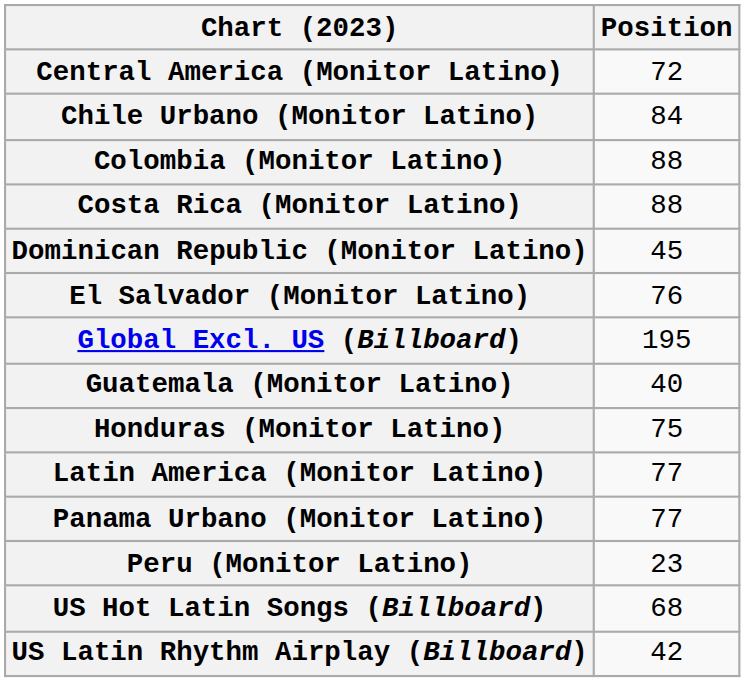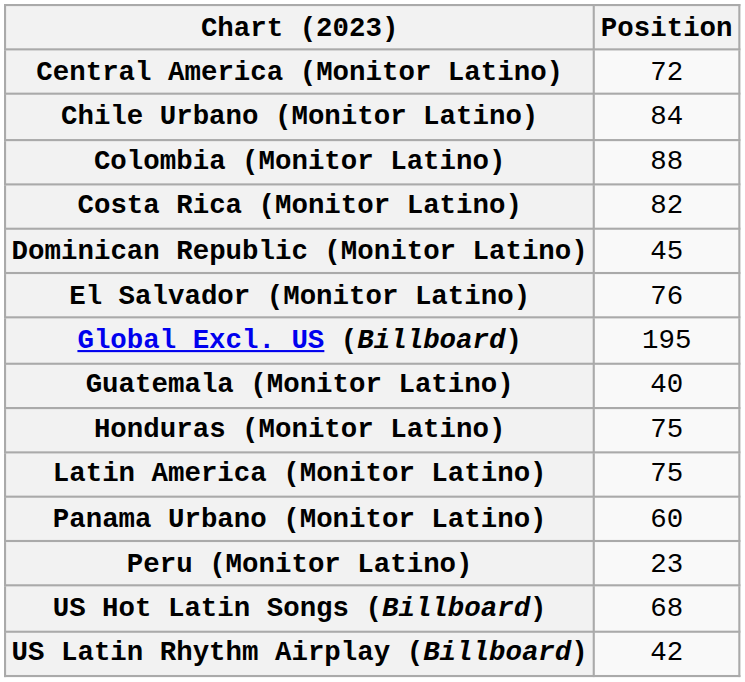Costa Rica (Monitor Latino) | Position: 88 -> 82
Latin America (Monitor Latino) | Position: 77 -> 75
Panama Urbano (Monitor Latino) | Position: 77 -> 60
